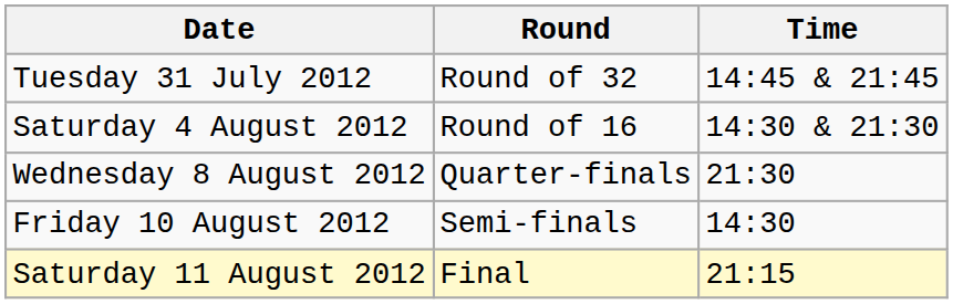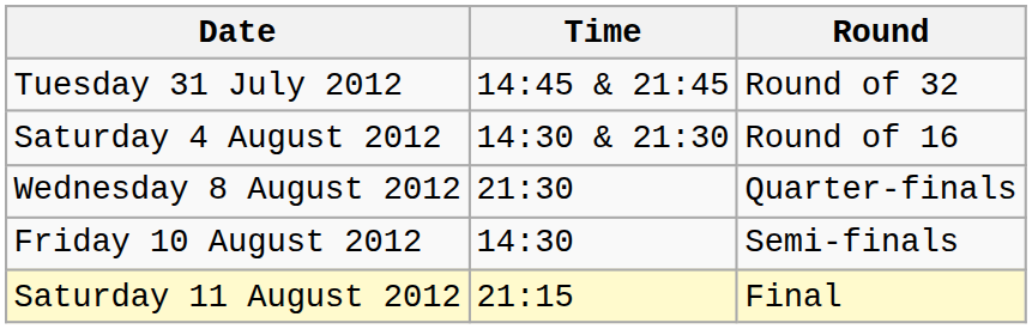columns swapped: Time <-> Round
